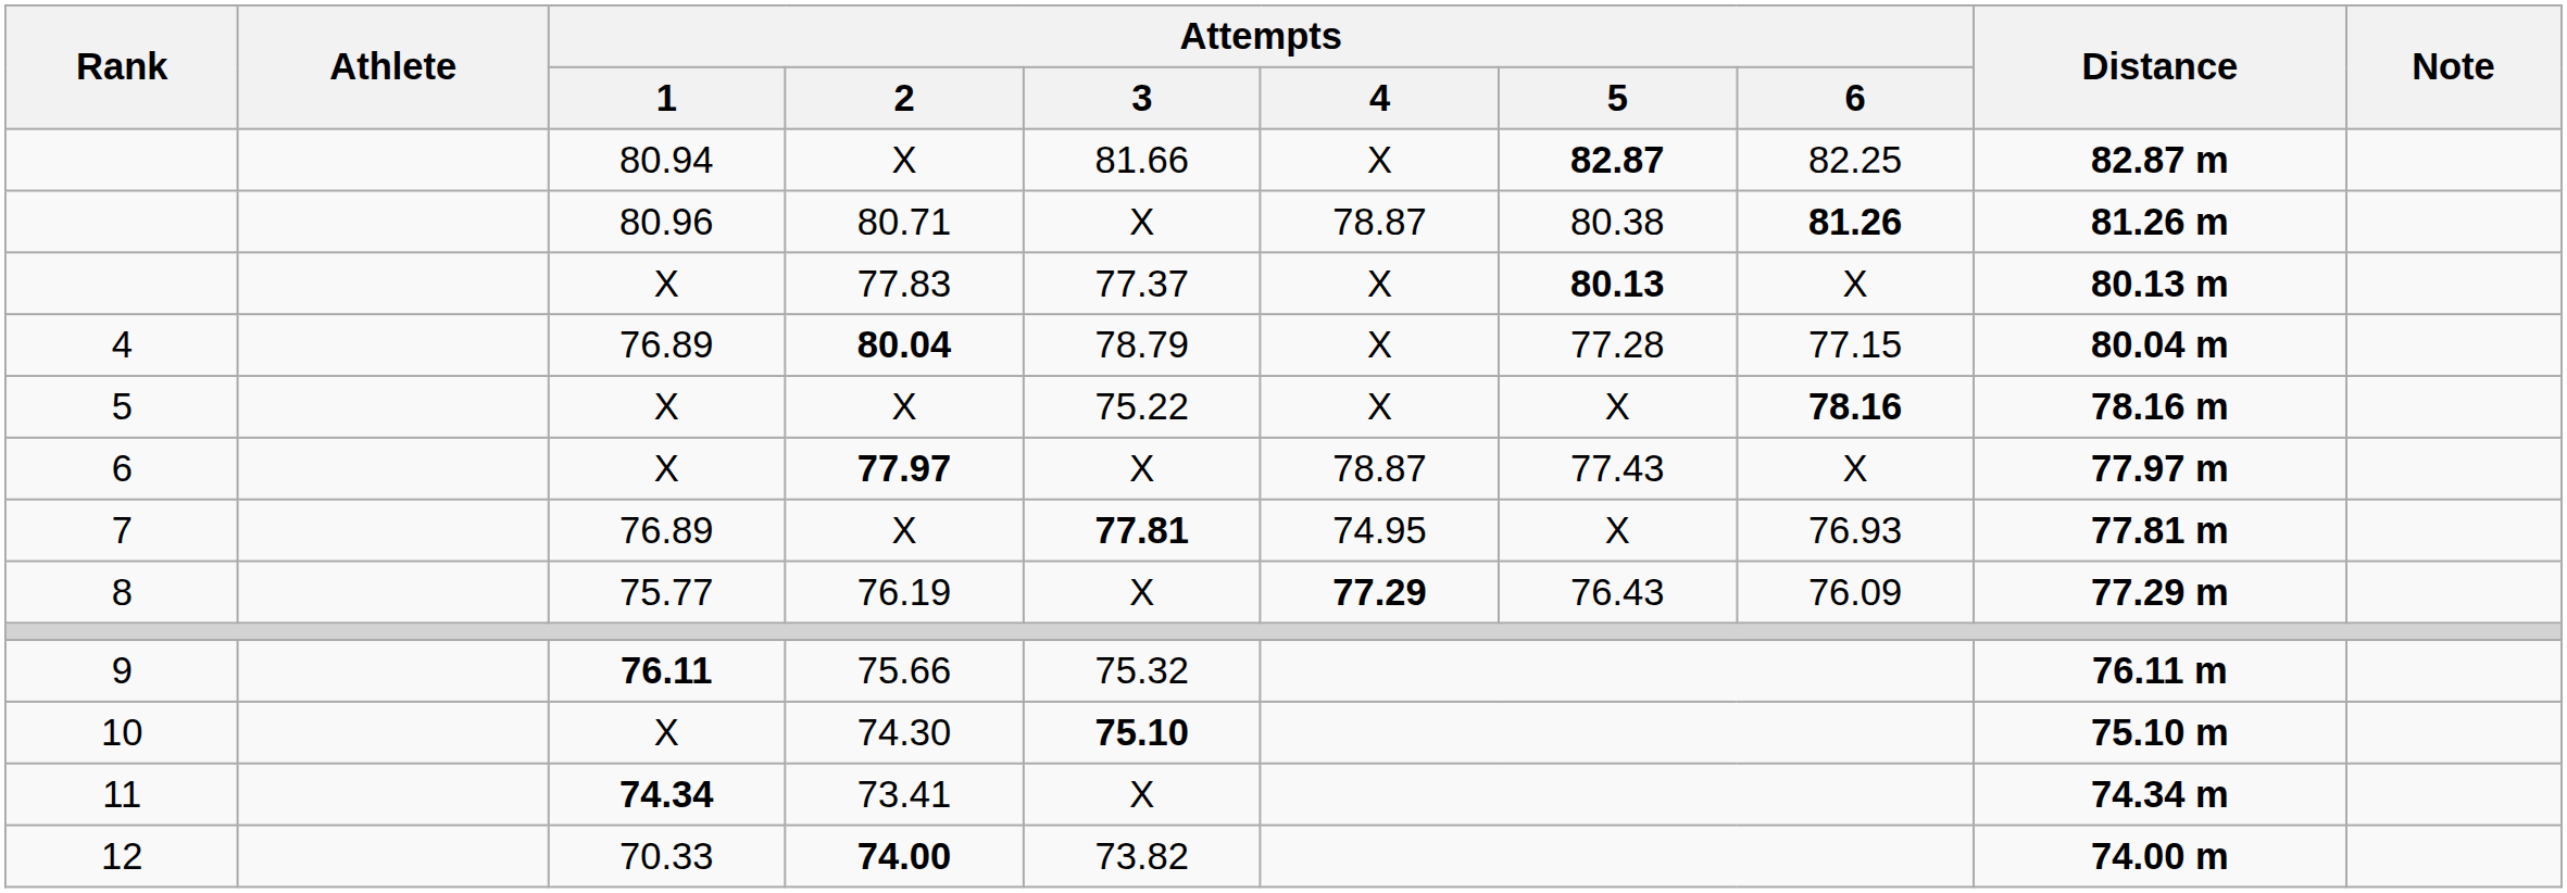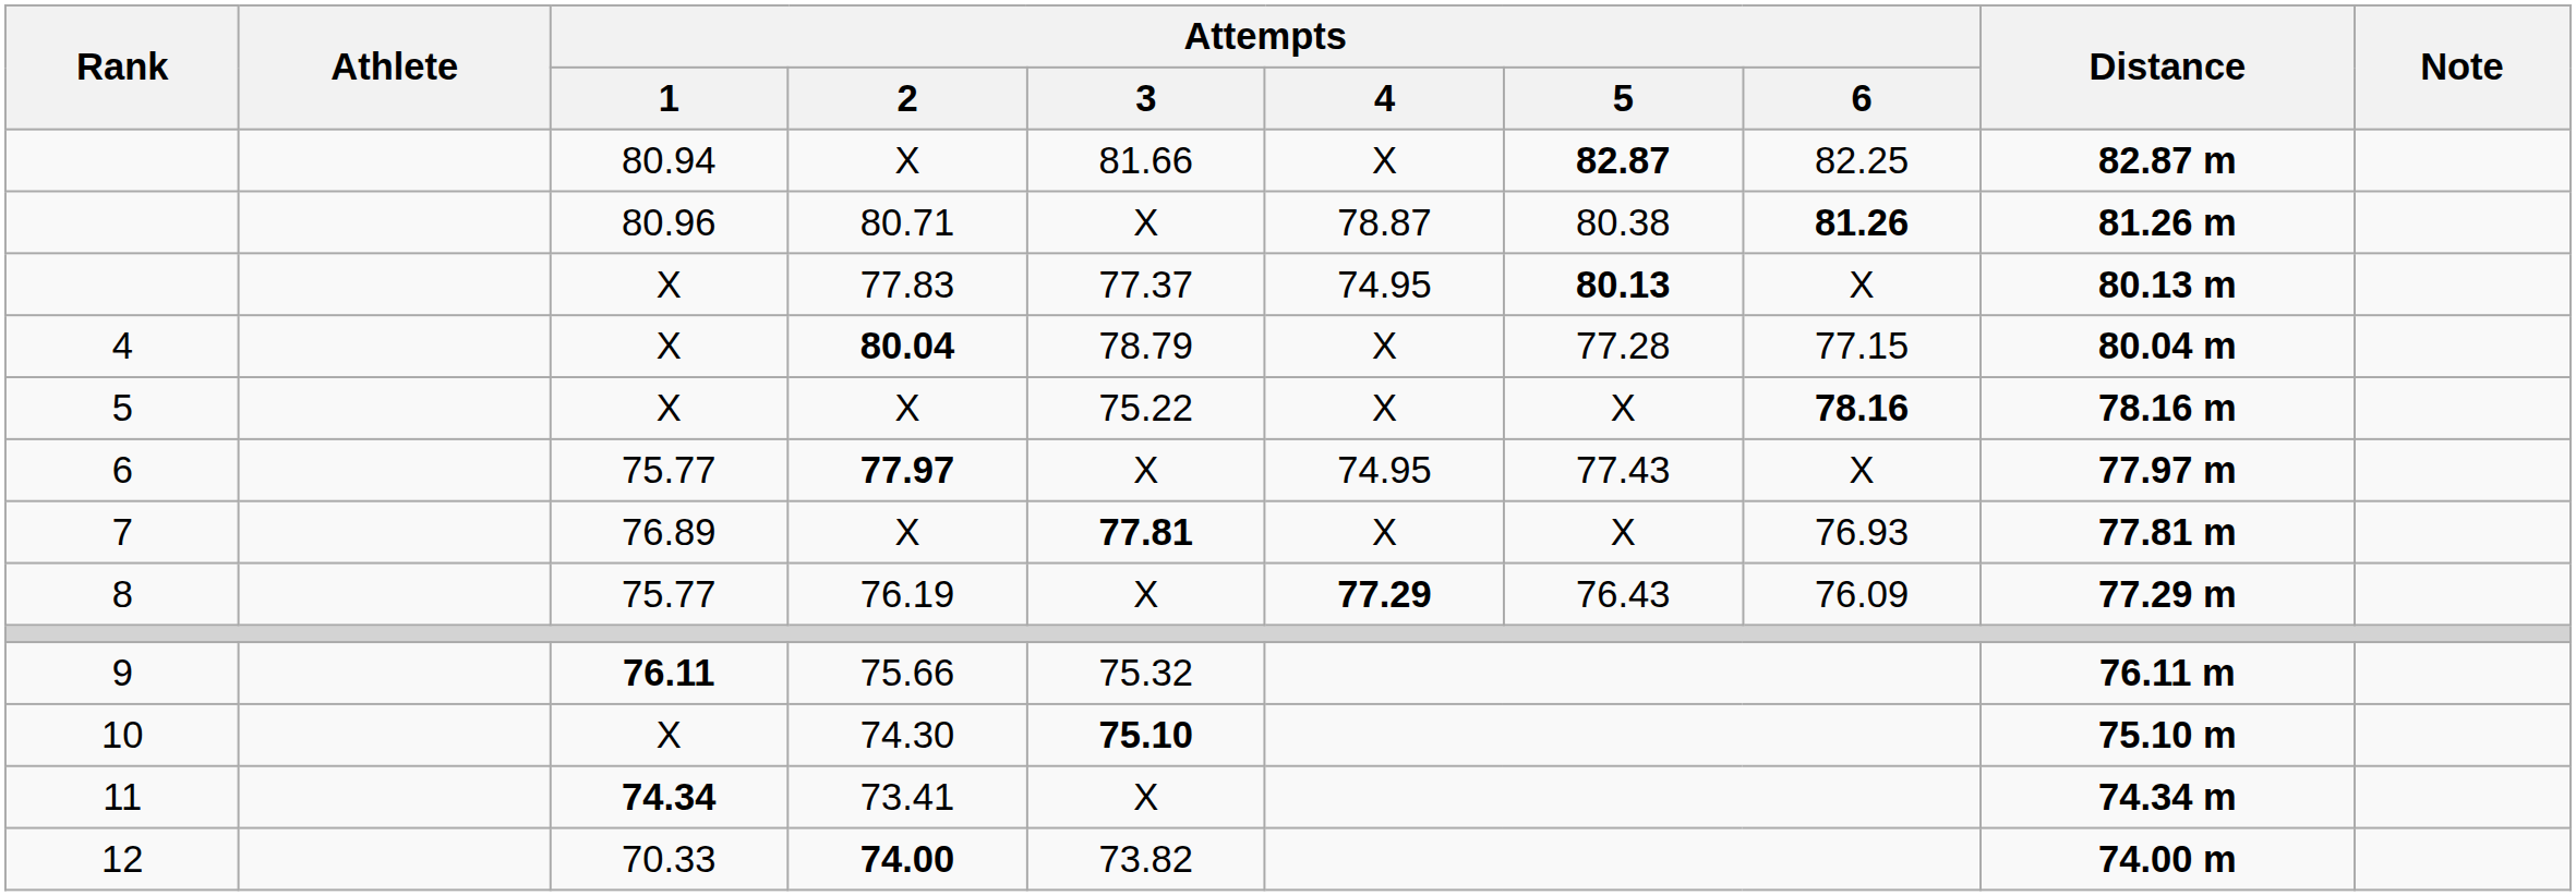77.83 | Attempts / 4: X -> 74.95
80.04 | Attempts / 1: 76.89 -> X
77.97 | Attempts / 1: X -> 75.77
77.97 | Attempts / 4: 78.87 -> 74.95
7 / X | Attempts / 4: 74.95 -> X
